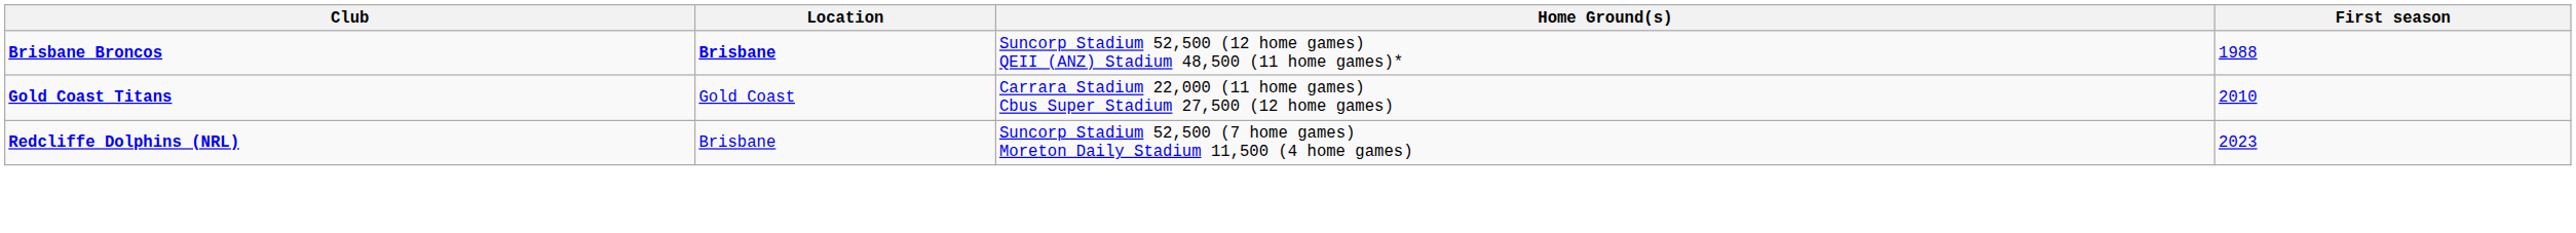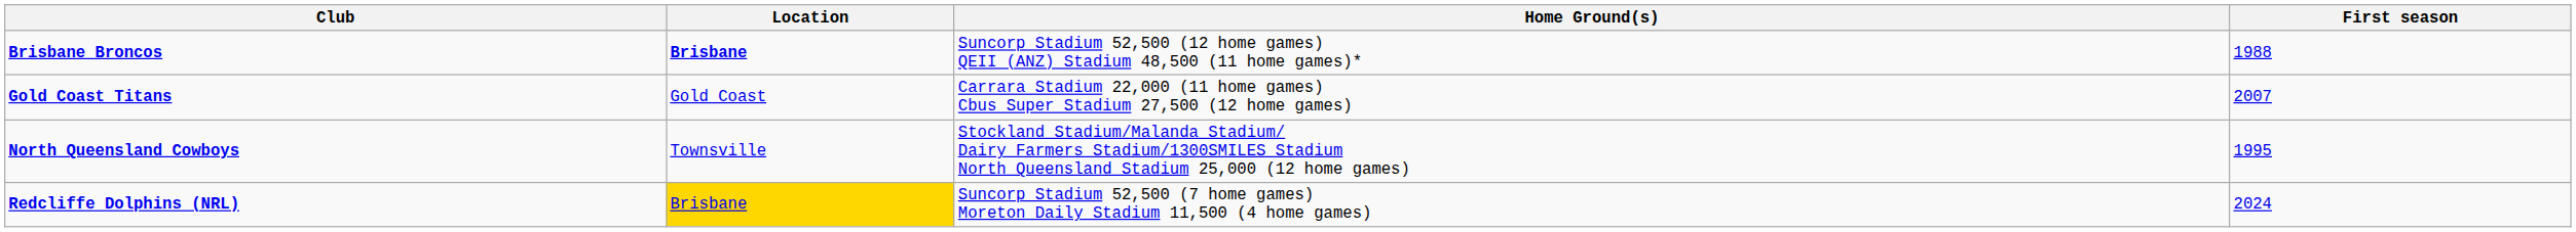Gold Coast Titans | First season: 2010 -> 2007
+ row: North Queensland Cowboys | Townsville | Stockland Stadium/Malanda Stadium/ Dairy Farmers Stadium/1300SMILES Stadium North Queensland Stadium 25,000 (12 home games) | 1995
Redcliffe Dolphins (NRL) | Location: no background -> gold background
Redcliffe Dolphins (NRL) | First season: 2023 -> 2024
